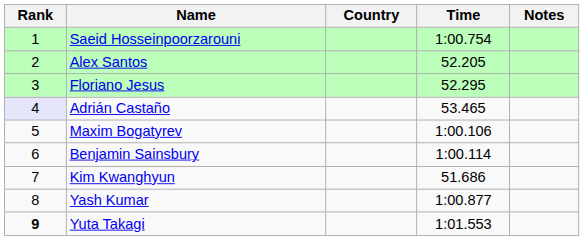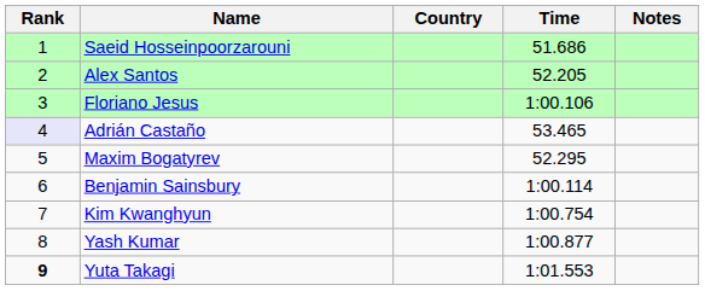Saeid Hosseinpoorzarouni | Time: 1:00.754 -> 51.686
Floriano Jesus | Time: 52.295 -> 1:00.106
Maxim Bogatyrev | Time: 1:00.106 -> 52.295
Kim Kwanghyun | Time: 51.686 -> 1:00.754
